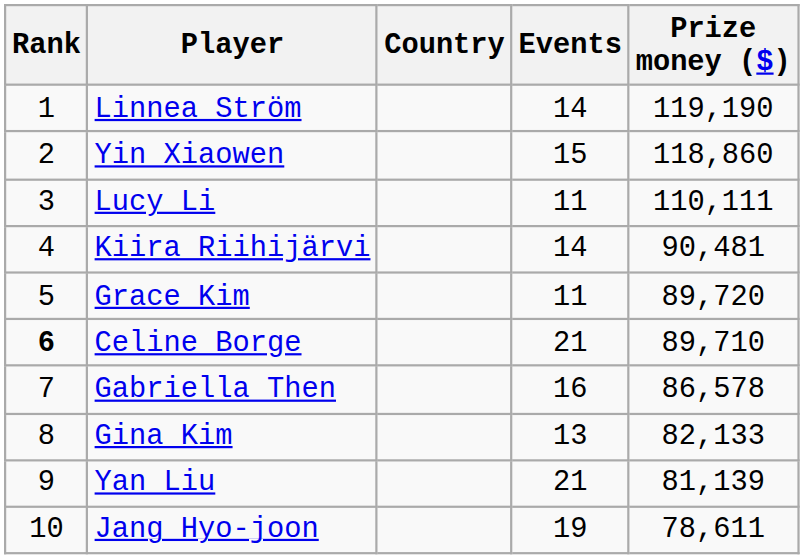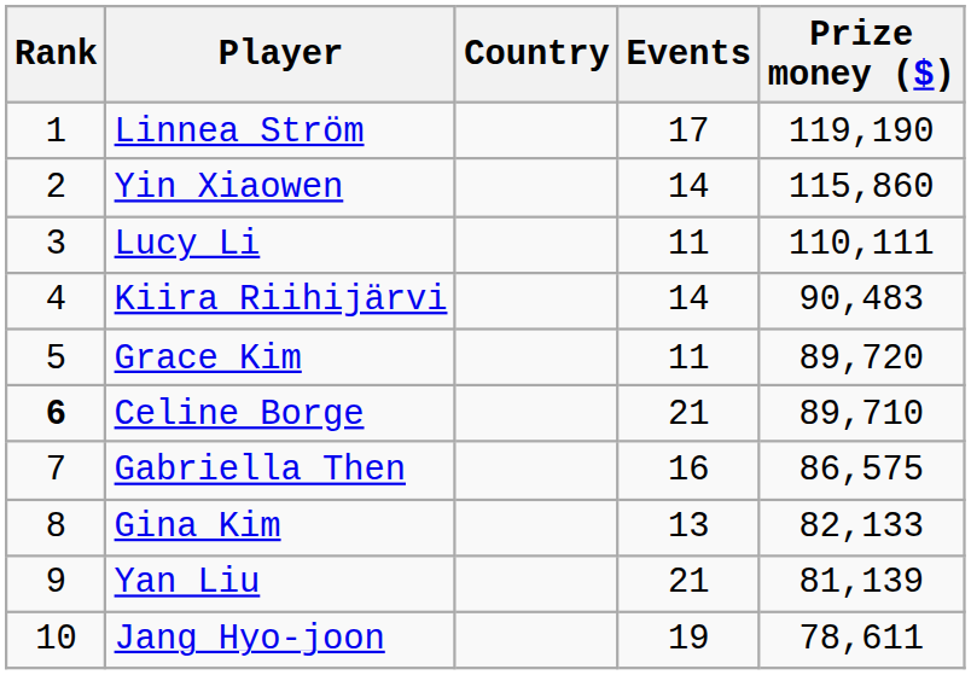Linnea Ström | Events: 14 -> 17
Yin Xiaowen | Events: 15 -> 14
Yin Xiaowen | Prize money ($): 118,860 -> 115,860
Kiira Riihijärvi | Prize money ($): 90,481 -> 90,483
Gabriella Then | Prize money ($): 86,578 -> 86,575
